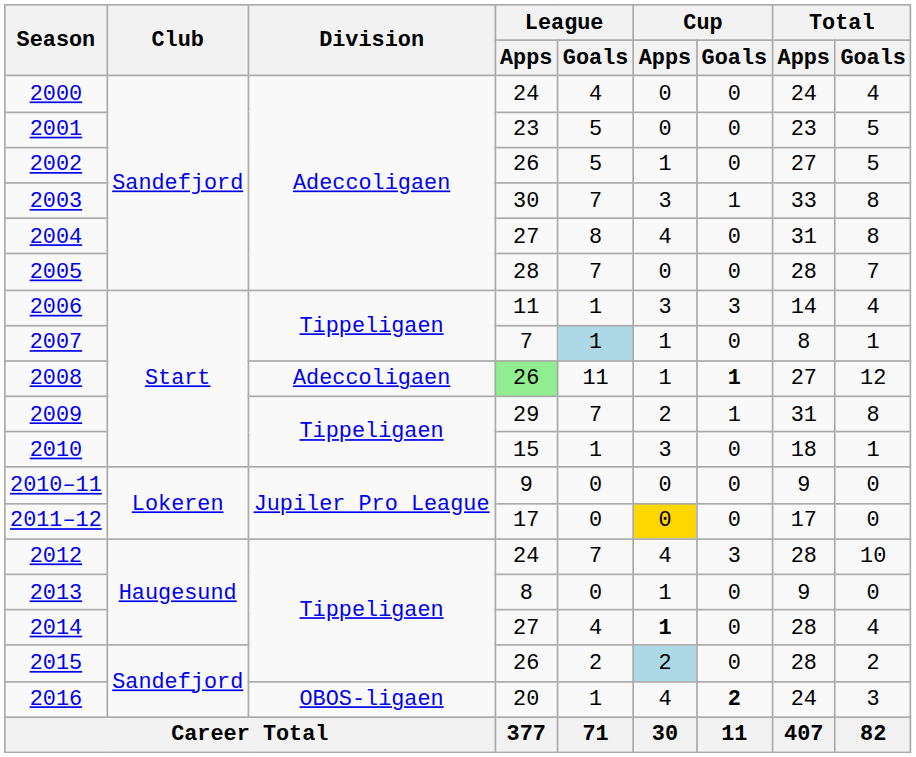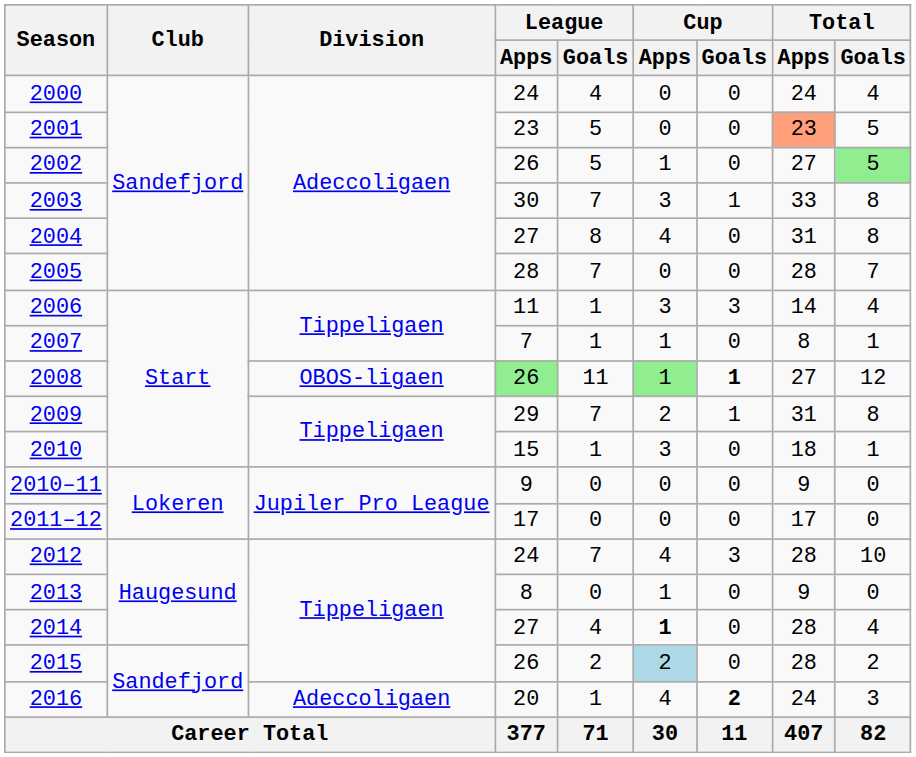2001 | Total / Apps: no background -> lightsalmon background
2002 | Total / Goals: no background -> lightgreen background
2007 | League / Goals: lightblue background -> no background
2008 | Division: Adeccoligaen -> OBOS-ligaen
2008 | Cup / Apps: no background -> lightgreen background
2011–12 | Cup / Apps: gold background -> no background
2016 | Division: OBOS-ligaen -> Adeccoligaen
